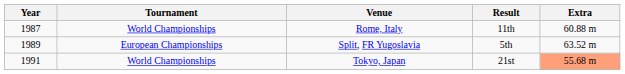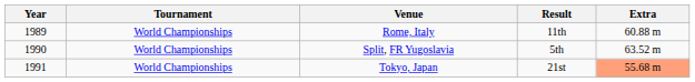Rome, Italy | Year: 1987 -> 1989
Split, FR Yugoslavia | Year: 1989 -> 1990
Split, FR Yugoslavia | Tournament: European Championships -> World Championships
